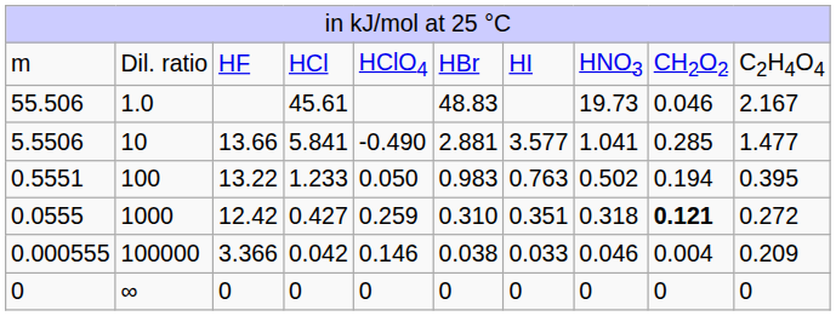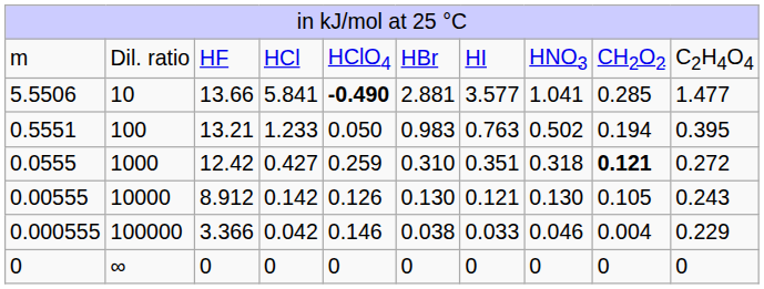- row: 55.506 | 1.0 | 45.61 | 48.83 | 19.73 | 0.046 | 2.167
5.5506 | column 5: normal -> bold
0.5551 | column 3: 13.22 -> 13.21
+ row: 0.00555 | 10000 | 8.912 | 0.142 | 0.126 | 0.130 | 0.121 | 0.130 | 0.105 | 0.243
0.000555 | column 10: 0.209 -> 0.229
